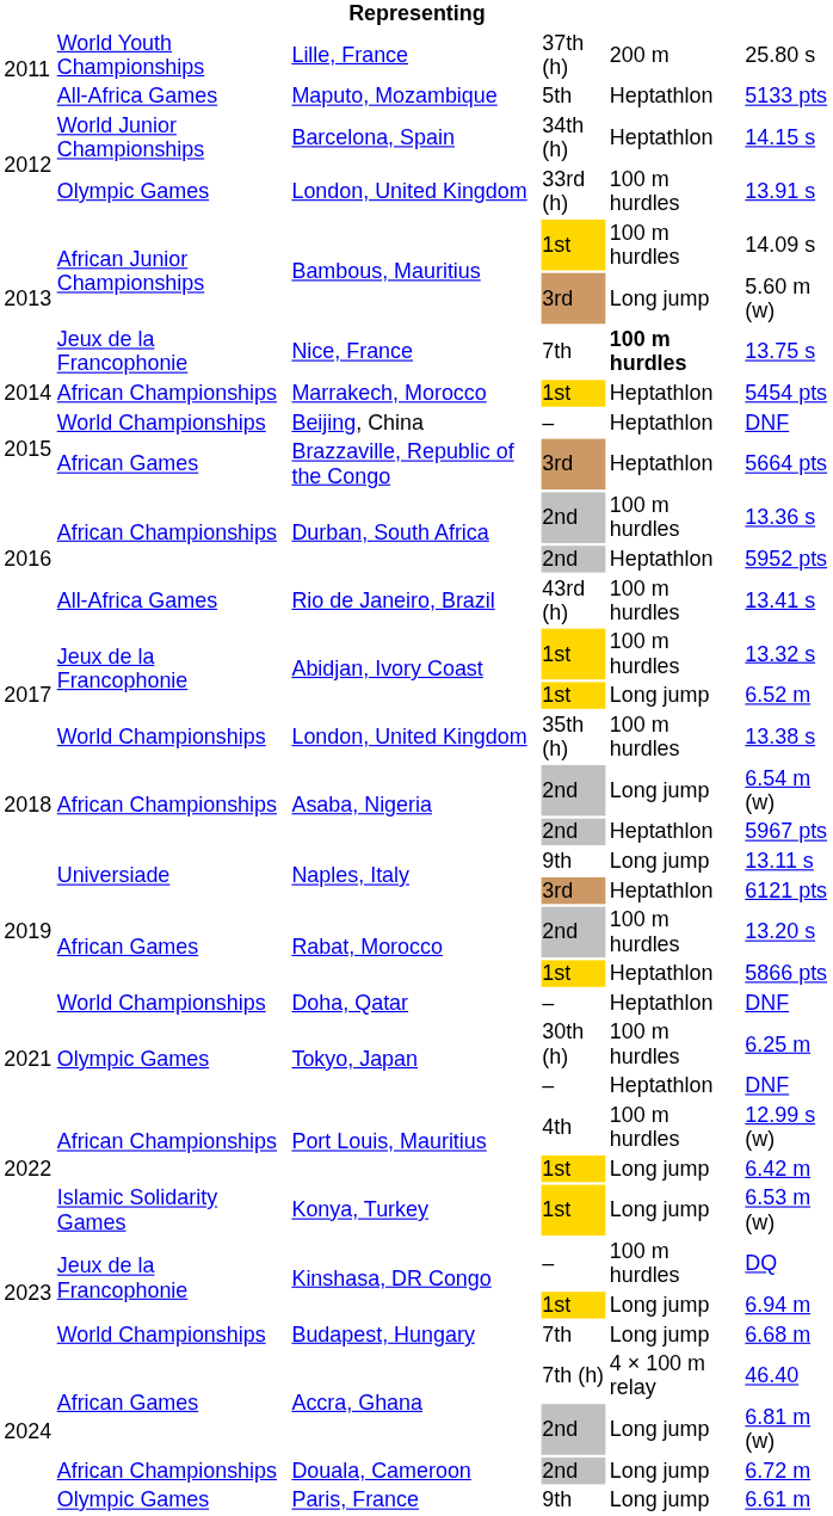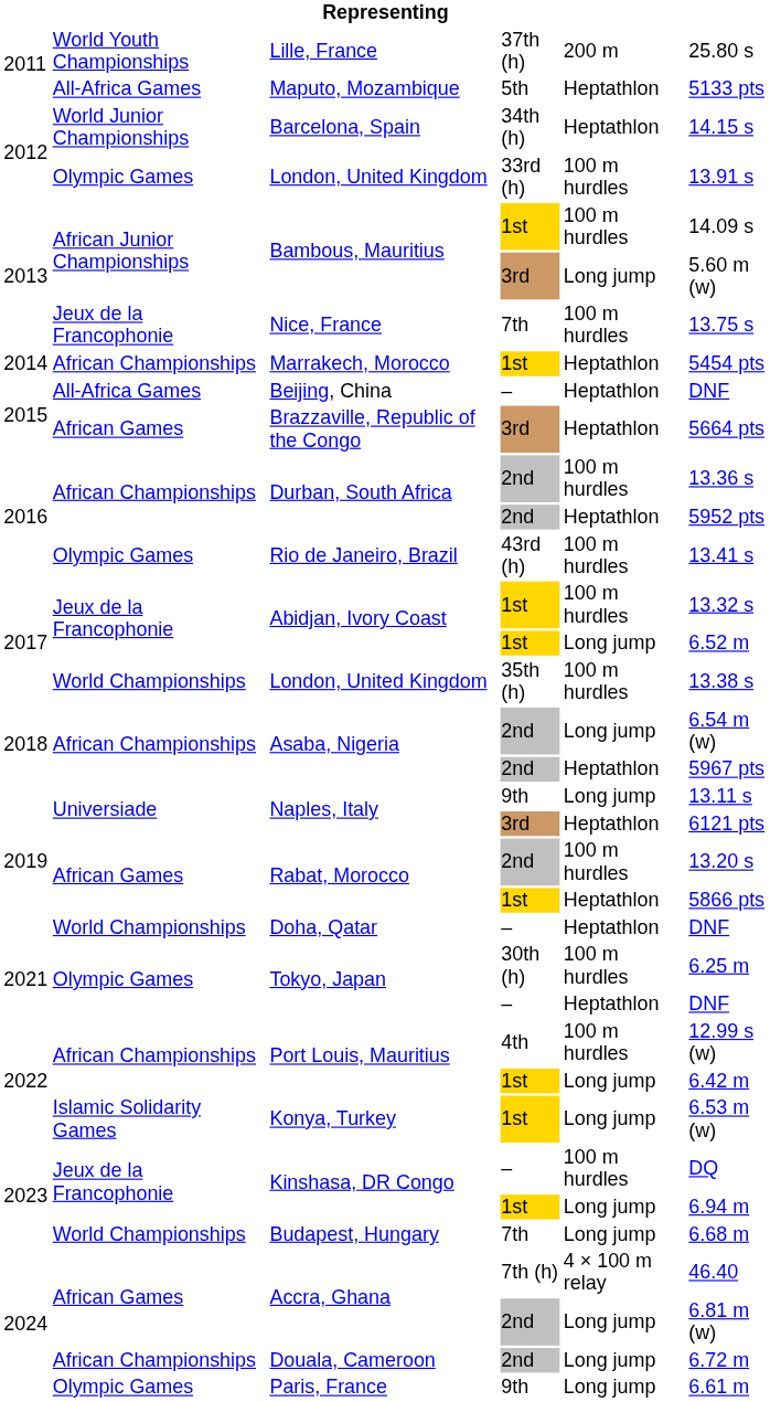Nice, France | column 5: bold -> normal
Beijing, China | column 2: World Championships -> All-Africa Games
Rio de Janeiro, Brazil | column 2: All-Africa Games -> Olympic Games
